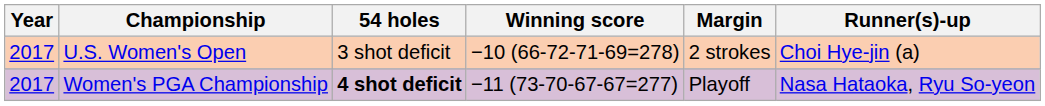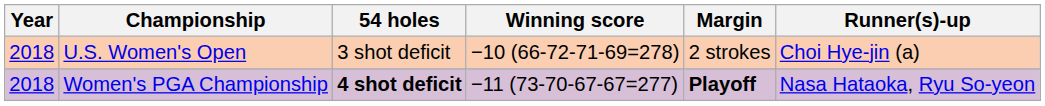U.S. Women's Open | Year: 2017 -> 2018
Women's PGA Championship | Year: 2017 -> 2018
Women's PGA Championship | Margin: normal -> bold
